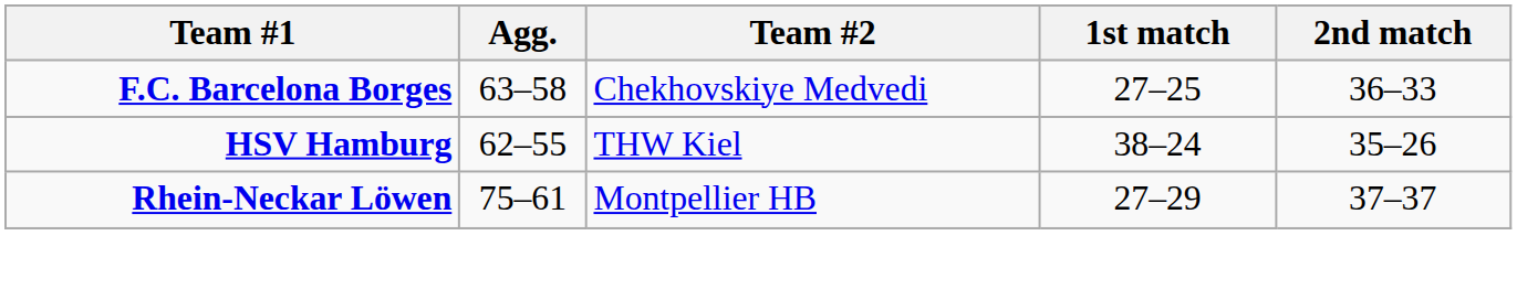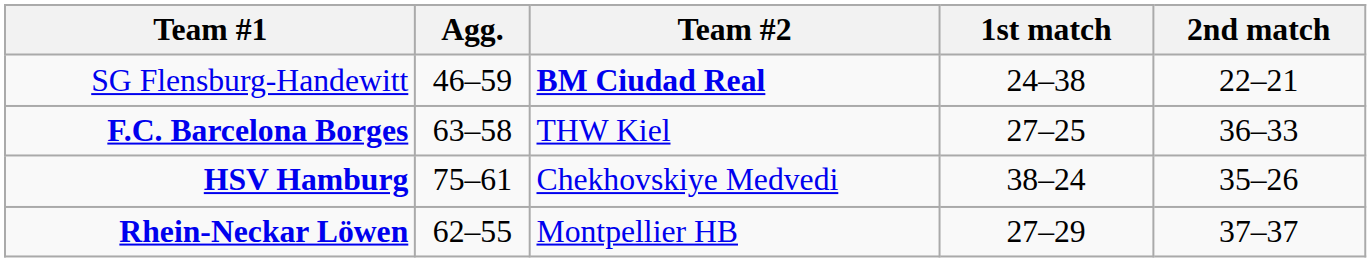+ row: SG Flensburg-Handewitt | 46–59 | BM Ciudad Real | 24–38 | 22–21
F.C. Barcelona Borges | Team #2: Chekhovskiye Medvedi -> THW Kiel
HSV Hamburg | Agg.: 62–55 -> 75–61
HSV Hamburg | Team #2: THW Kiel -> Chekhovskiye Medvedi
Rhein-Neckar Löwen | Agg.: 75–61 -> 62–55
